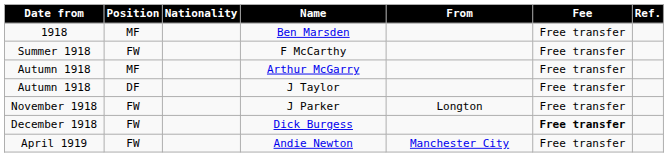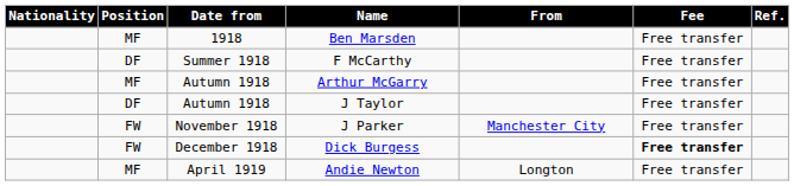columns swapped: Date from <-> Nationality
F McCarthy | Position: FW -> DF
J Parker | From: Longton -> Manchester City
Andie Newton | Position: FW -> MF
Andie Newton | From: Manchester City -> Longton
